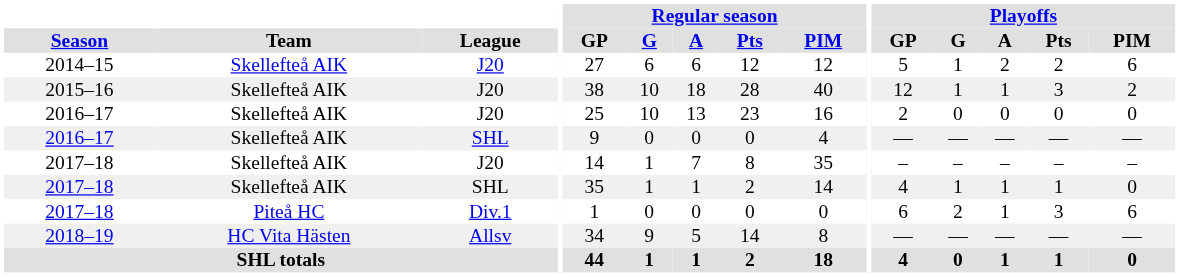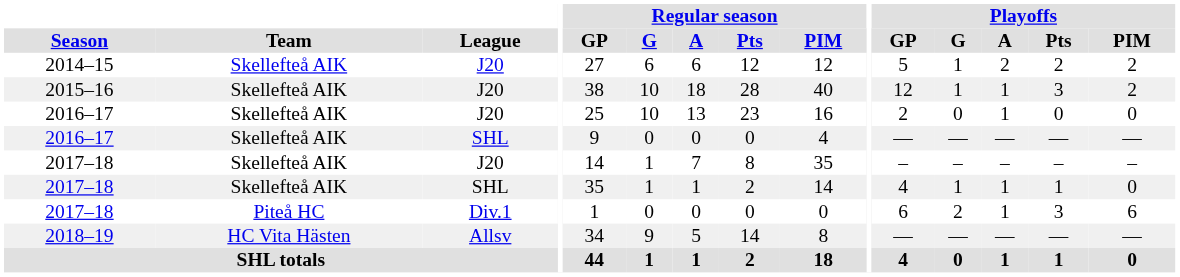2014–15 | Playoffs / PIM: 6 -> 2
2016–17 / J20 | Playoffs / A: 0 -> 1
